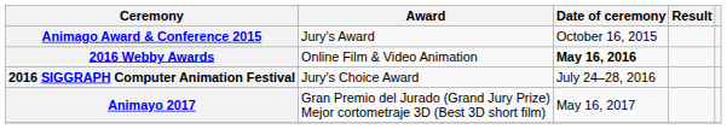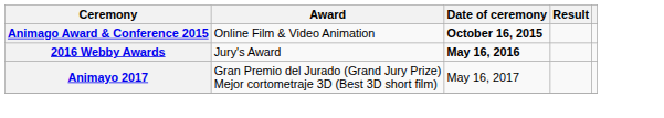Animago Award & Conference 2015 | Award: Jury's Award -> Online Film & Video Animation
Animago Award & Conference 2015 | Date of ceremony: normal -> bold
2016 Webby Awards | Award: Online Film & Video Animation -> Jury's Award
- row: 2016 SIGGRAPH Computer Animation Festival | Jury's Choice Award | July 24–28, 2016
